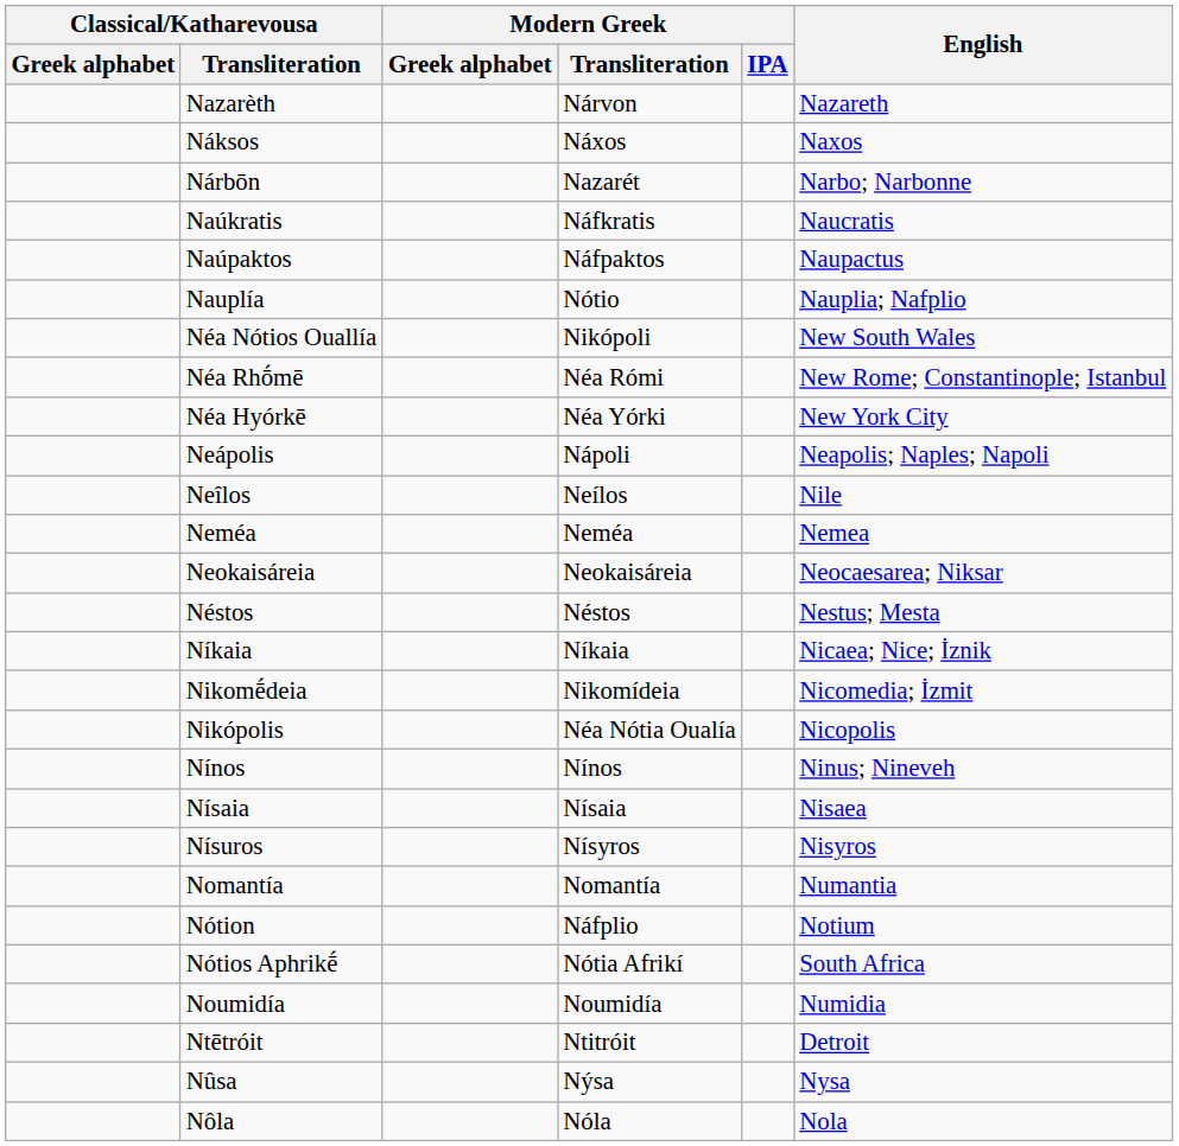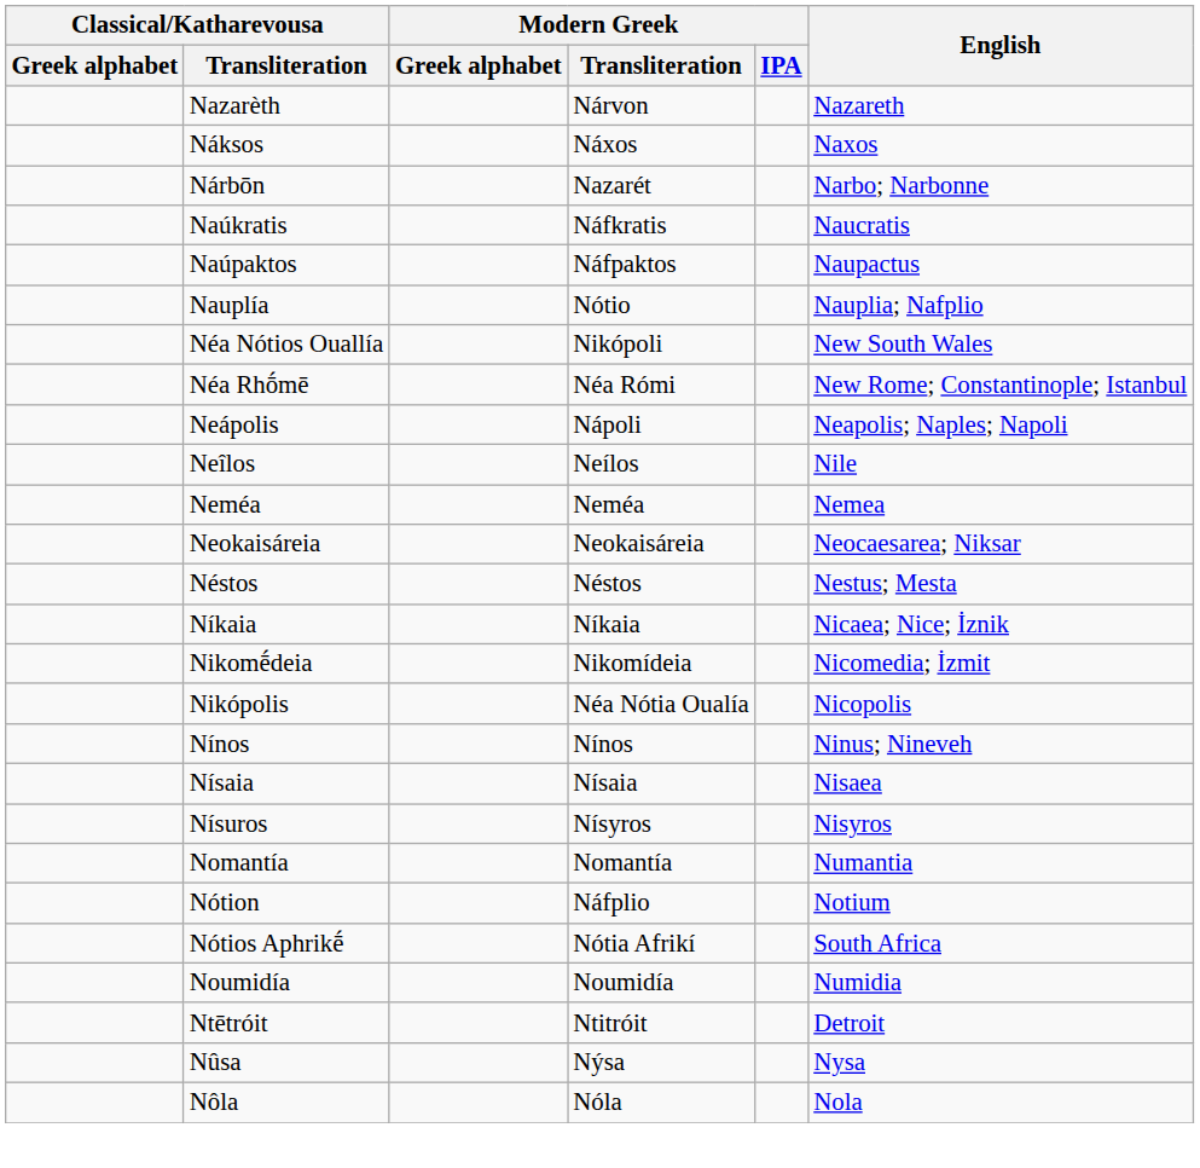- row: Néa Hyórkē | Néa Yórki | New York City
